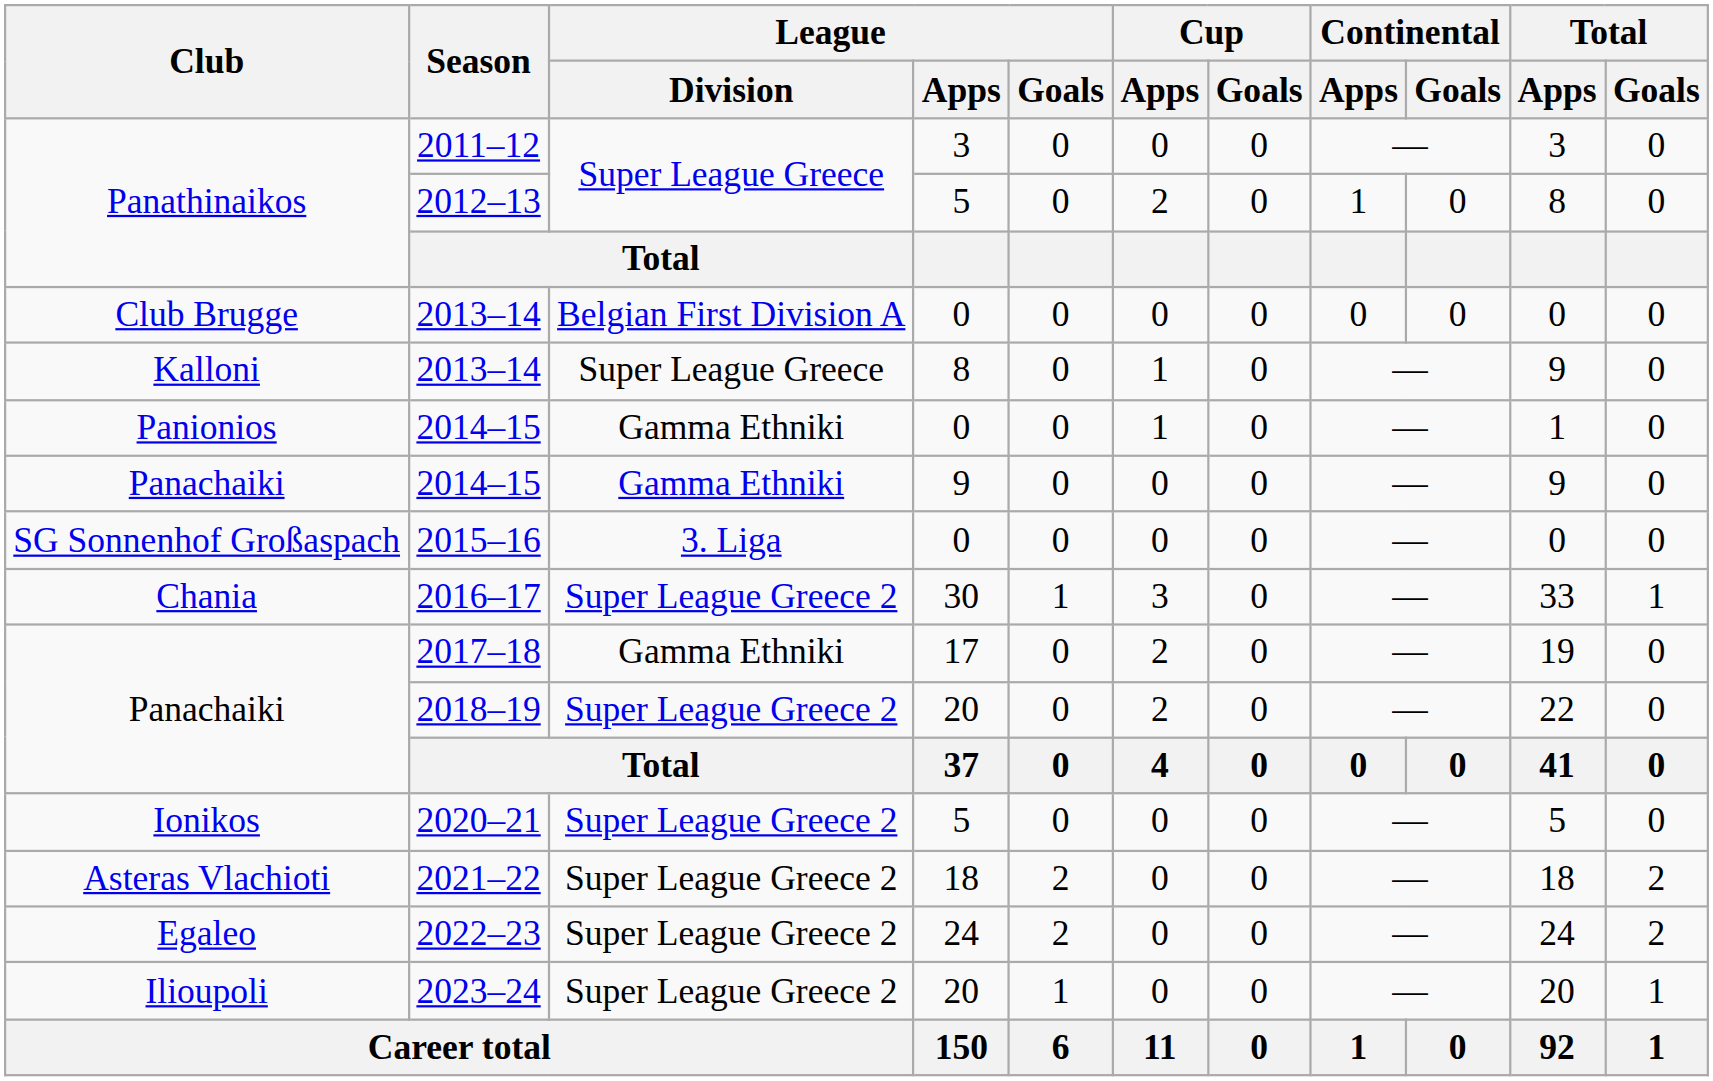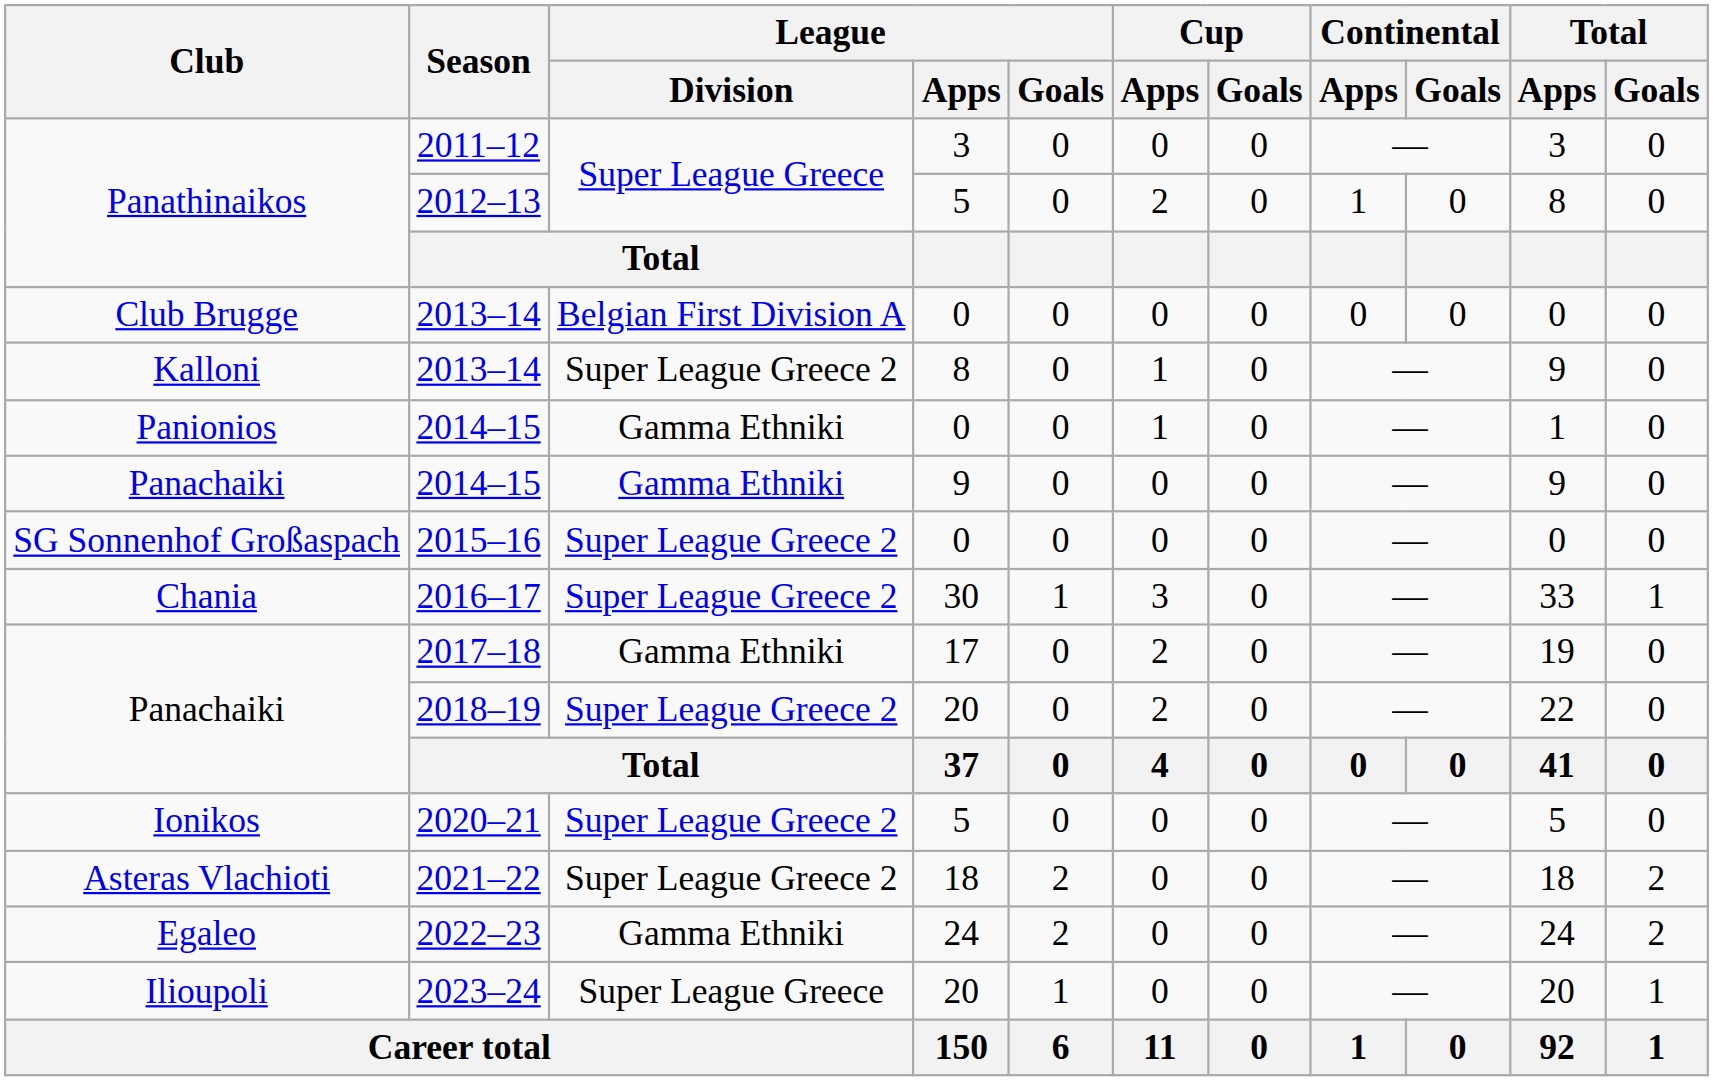Kalloni / 2013–14 | League / Division: Super League Greece -> Super League Greece 2
2015–16 | League / Division: 3. Liga -> Super League Greece 2
2022–23 | League / Division: Super League Greece 2 -> Gamma Ethniki
2023–24 | League / Division: Super League Greece 2 -> Super League Greece
